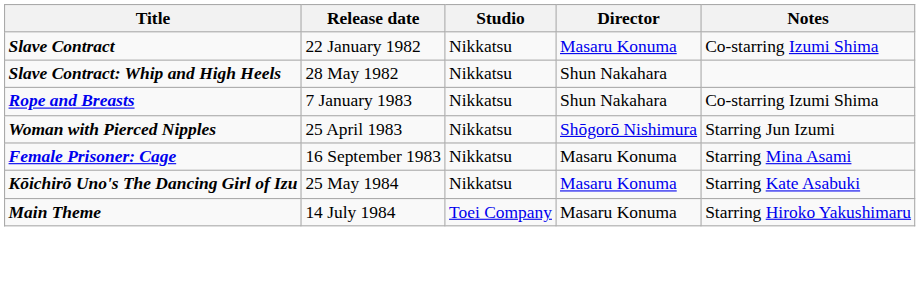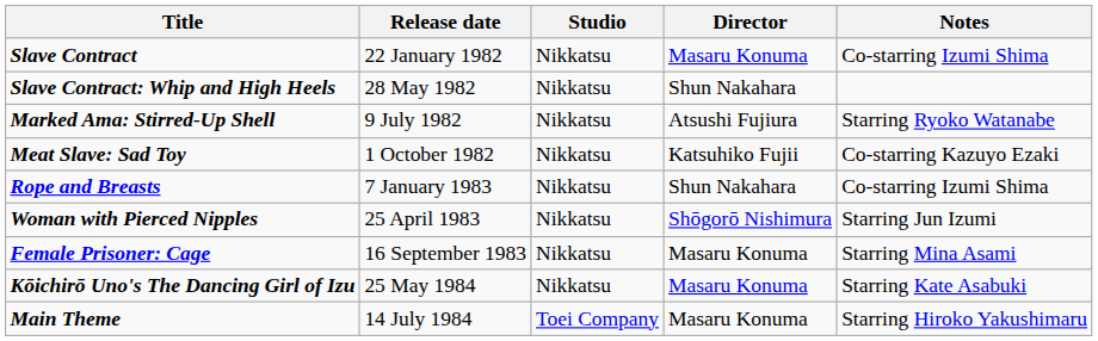+ row: Marked Ama: Stirred-Up Shell | 9 July 1982 | Nikkatsu | Atsushi Fujiura | Starring Ryoko Watanabe
+ row: Meat Slave: Sad Toy | 1 October 1982 | Nikkatsu | Katsuhiko Fujii | Co-starring Kazuyo Ezaki
